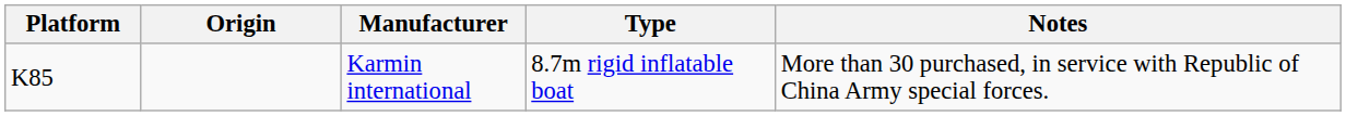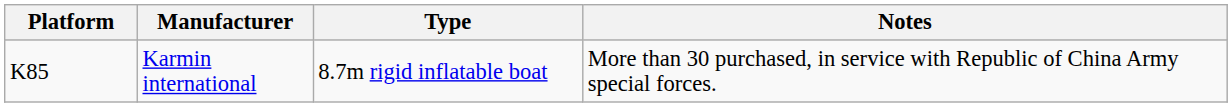- column: Origin
